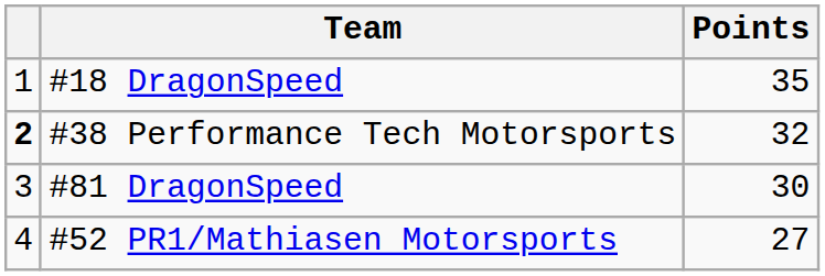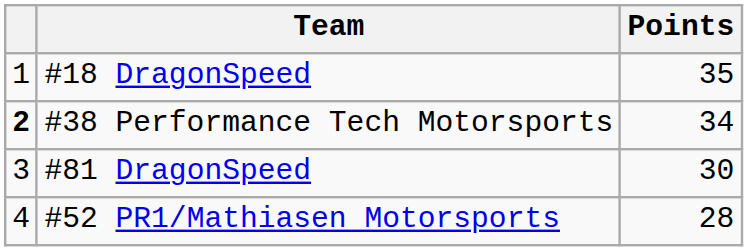#38 Performance Tech Motorsports | Points: 32 -> 34
#52 PR1/Mathiasen Motorsports | Points: 27 -> 28
